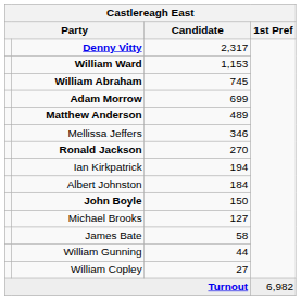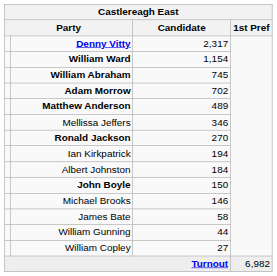William Ward | Candidate: 1,153 -> 1,154
Adam Morrow | Candidate: 699 -> 702
Michael Brooks | Candidate: 127 -> 146
